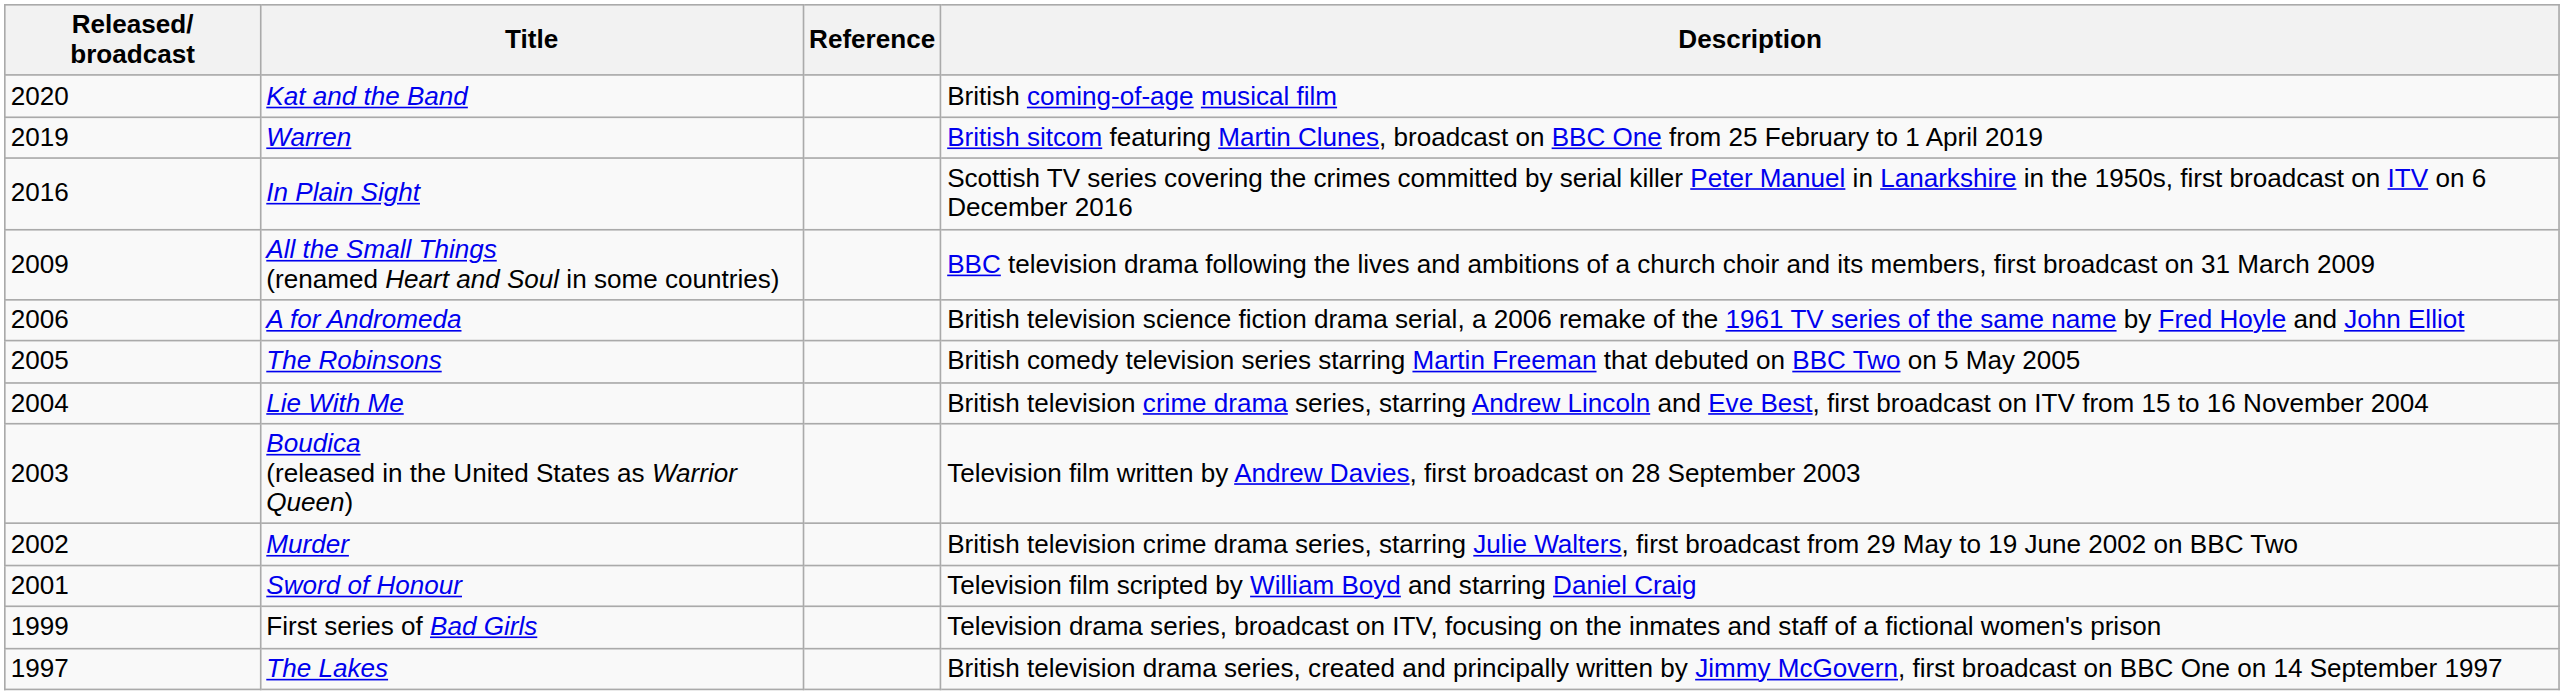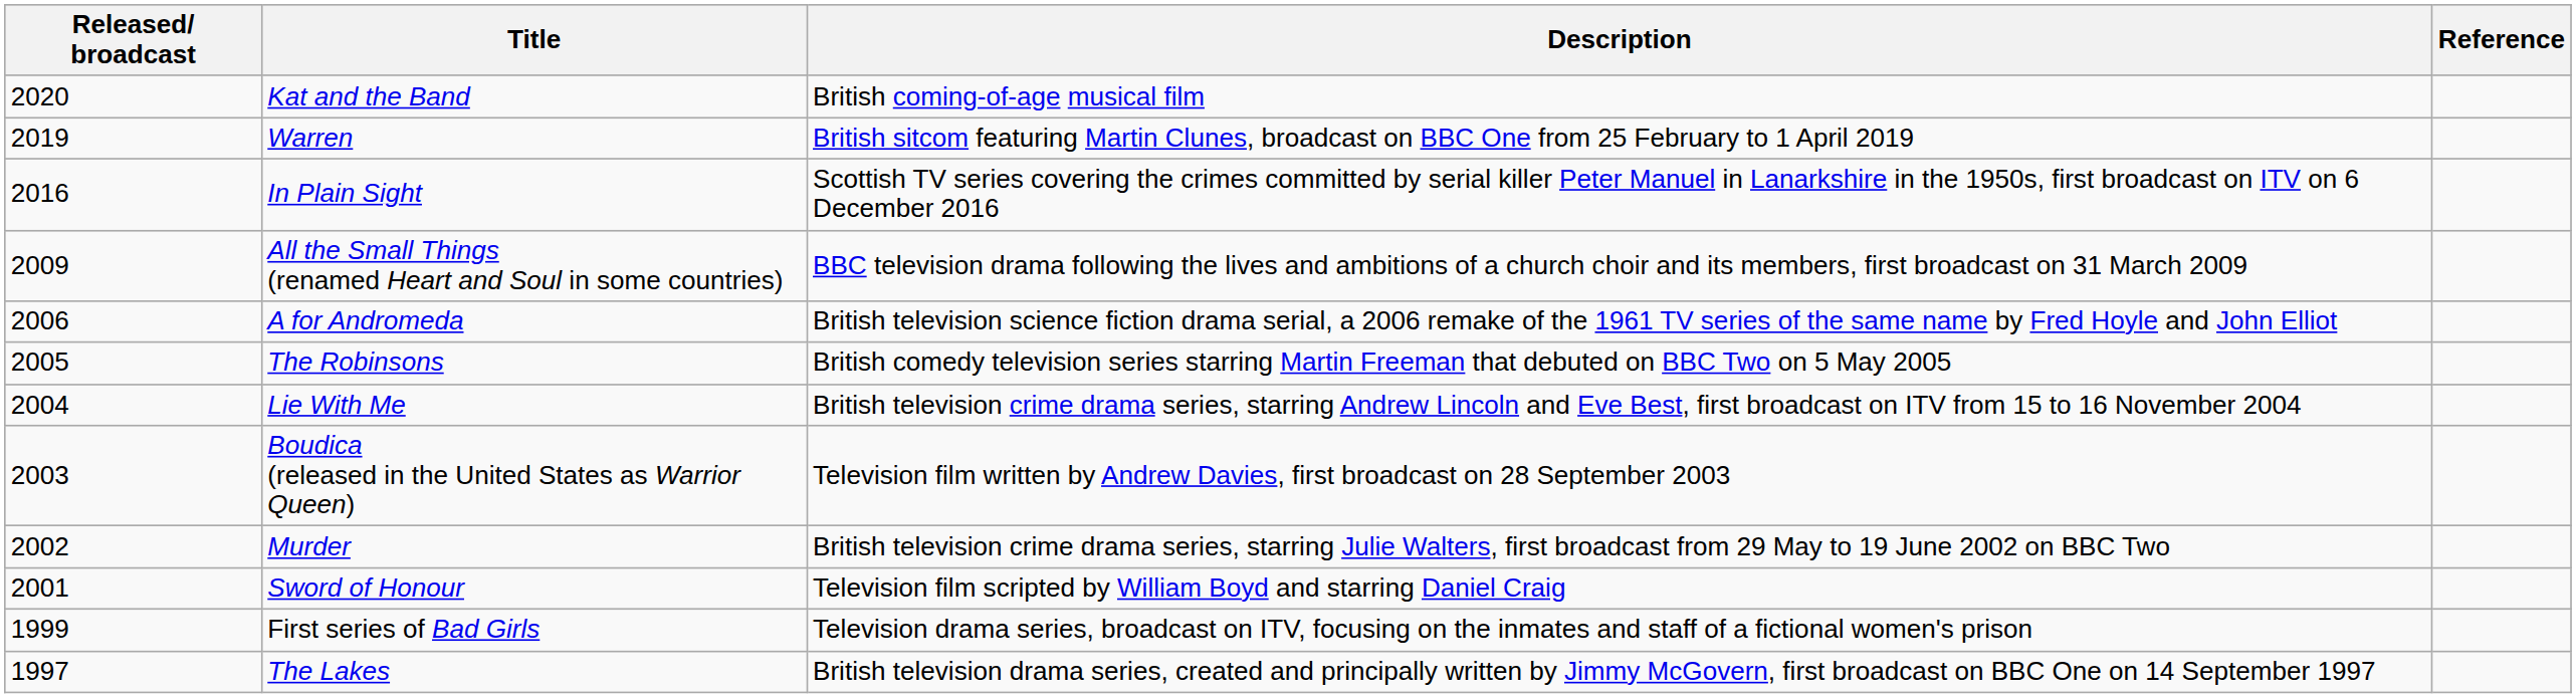columns swapped: Description <-> Reference
